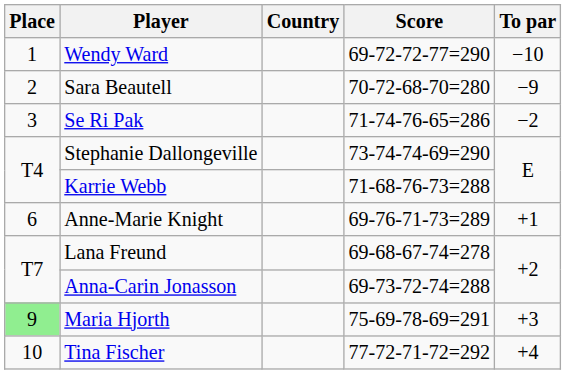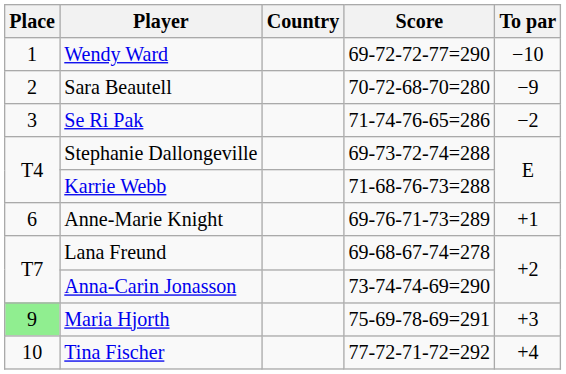Stephanie Dallongeville | Score: 73-74-74-69=290 -> 69-73-72-74=288
Anna-Carin Jonasson | Score: 69-73-72-74=288 -> 73-74-74-69=290
